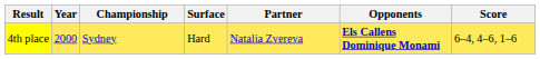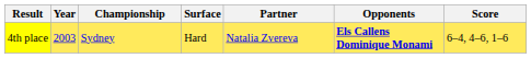4th place | Year: 2000 -> 2003
